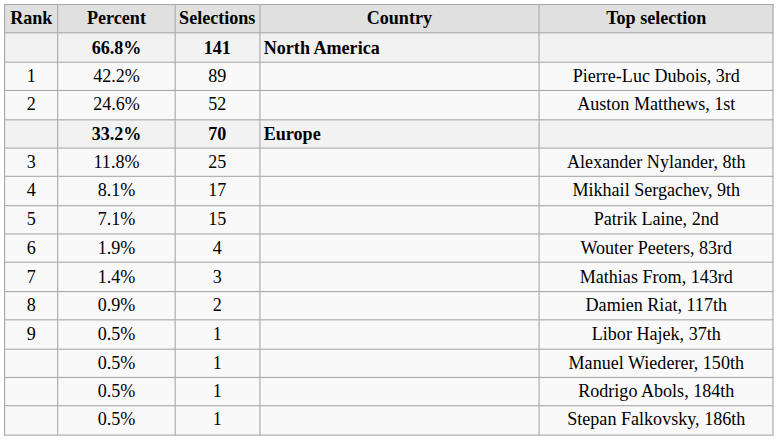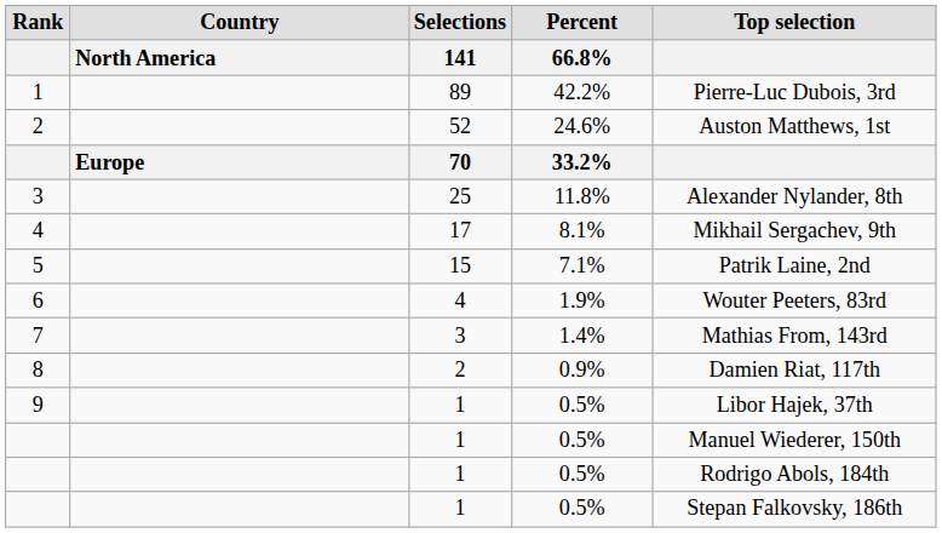columns swapped: Country / North America <-> Percent / 66.8%
